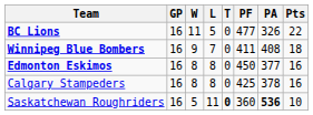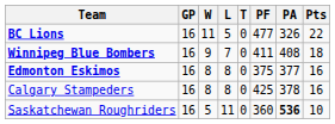Edmonton Eskimos | PF: 450 -> 375
Saskatchewan Roughriders | T: bold -> normal
